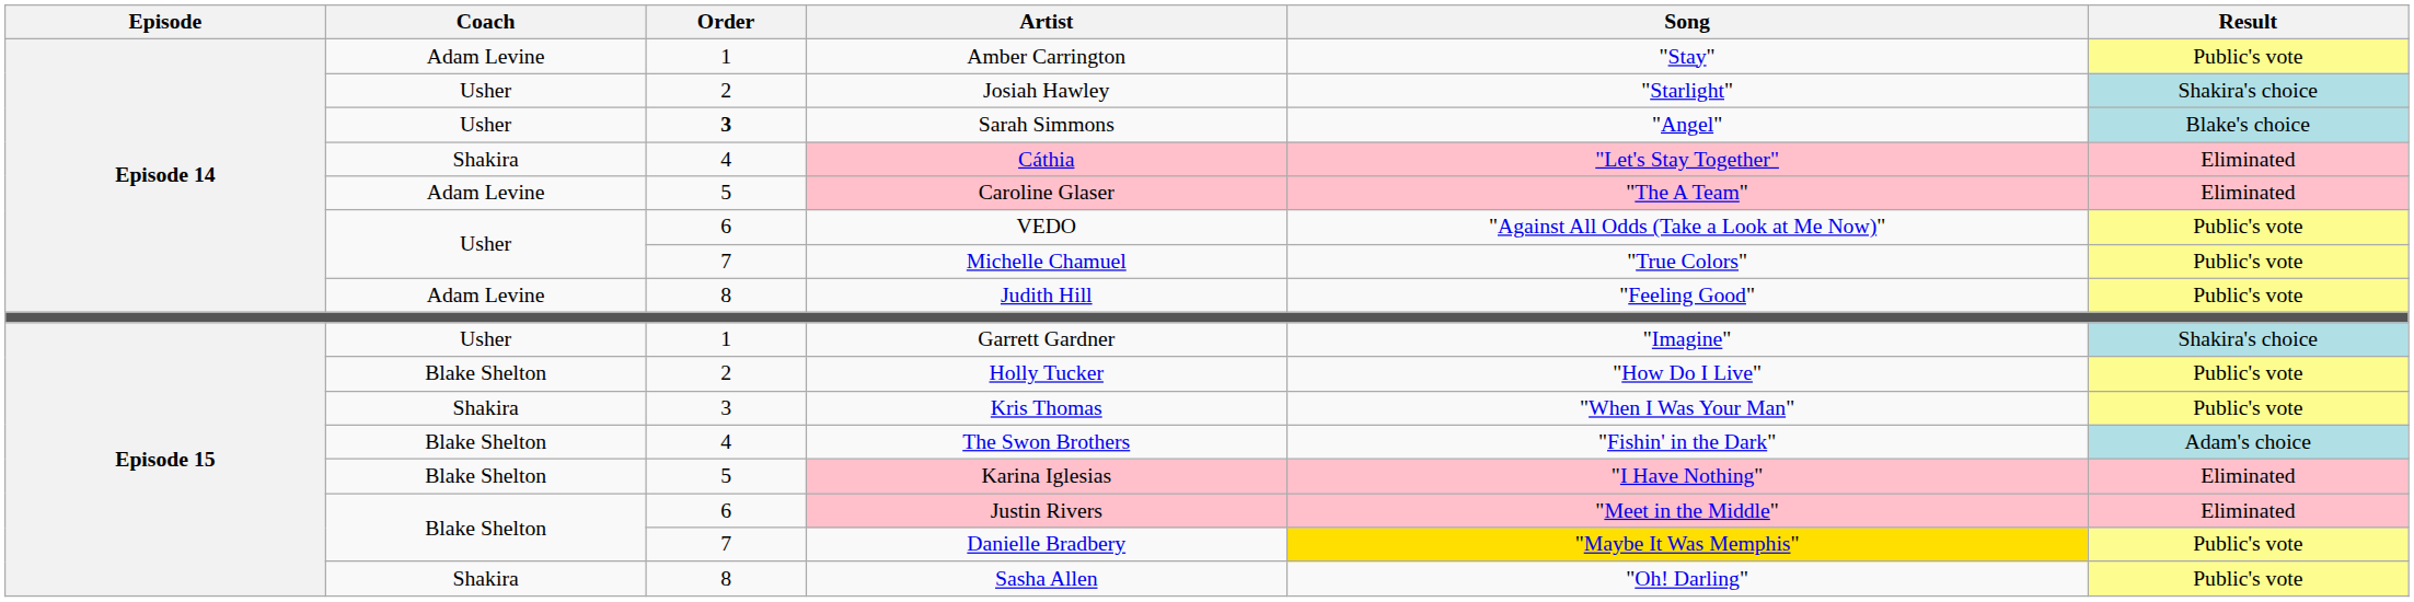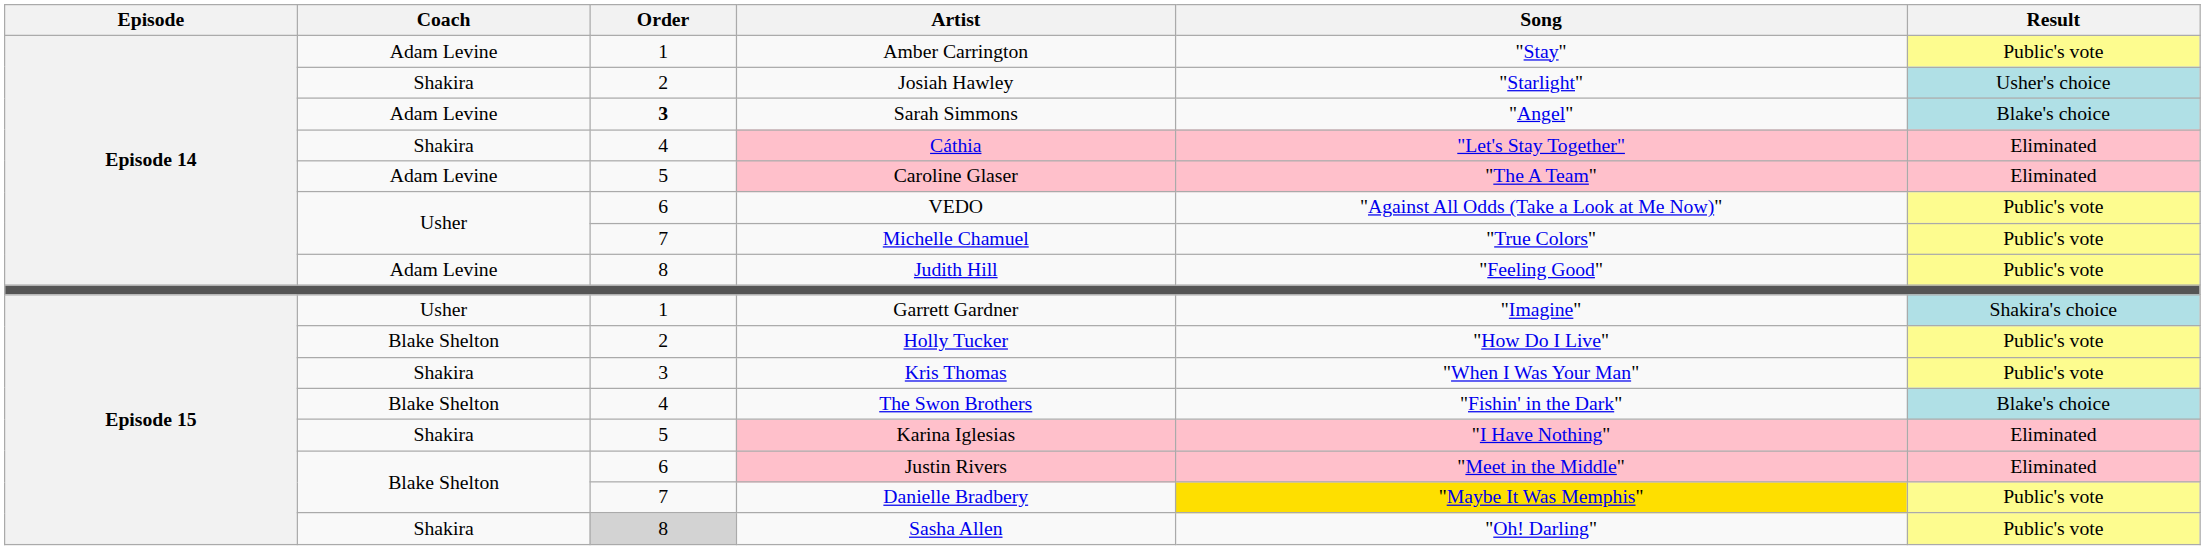Josiah Hawley | Coach: Usher -> Shakira
Josiah Hawley | Result: Shakira's choice -> Usher's choice
Sarah Simmons | Coach: Usher -> Adam Levine
The Swon Brothers | Result: Adam's choice -> Blake's choice
Karina Iglesias | Coach: Blake Shelton -> Shakira
Sasha Allen | Order: no background -> lightgrey background
